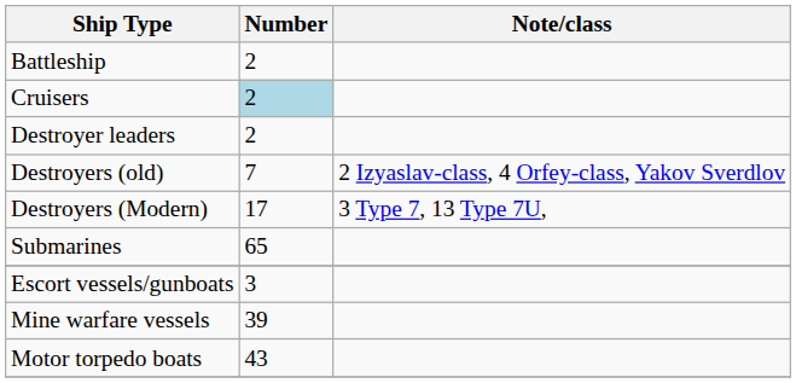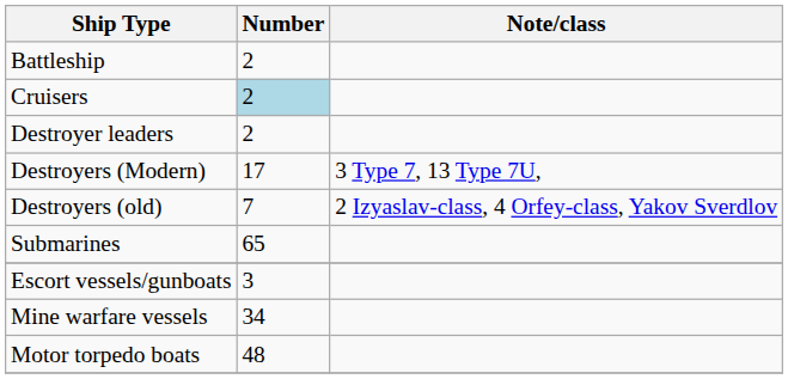rows swapped: Destroyers (Modern) <-> Destroyers (old)
Mine warfare vessels | Number: 39 -> 34
Motor torpedo boats | Number: 43 -> 48
